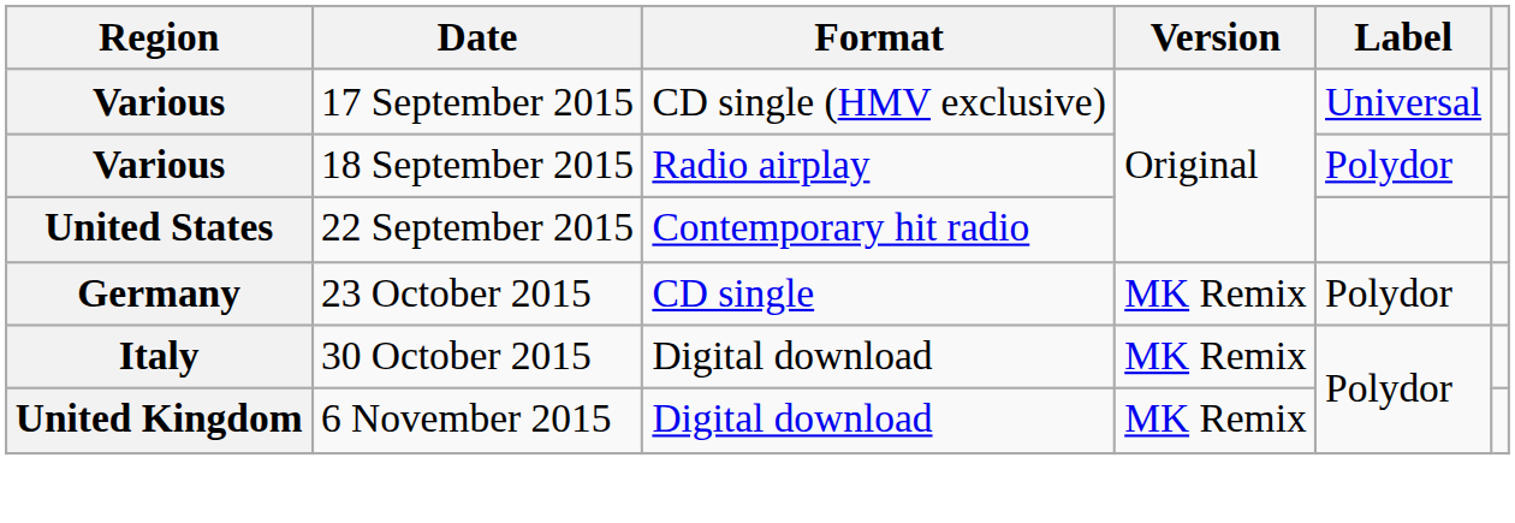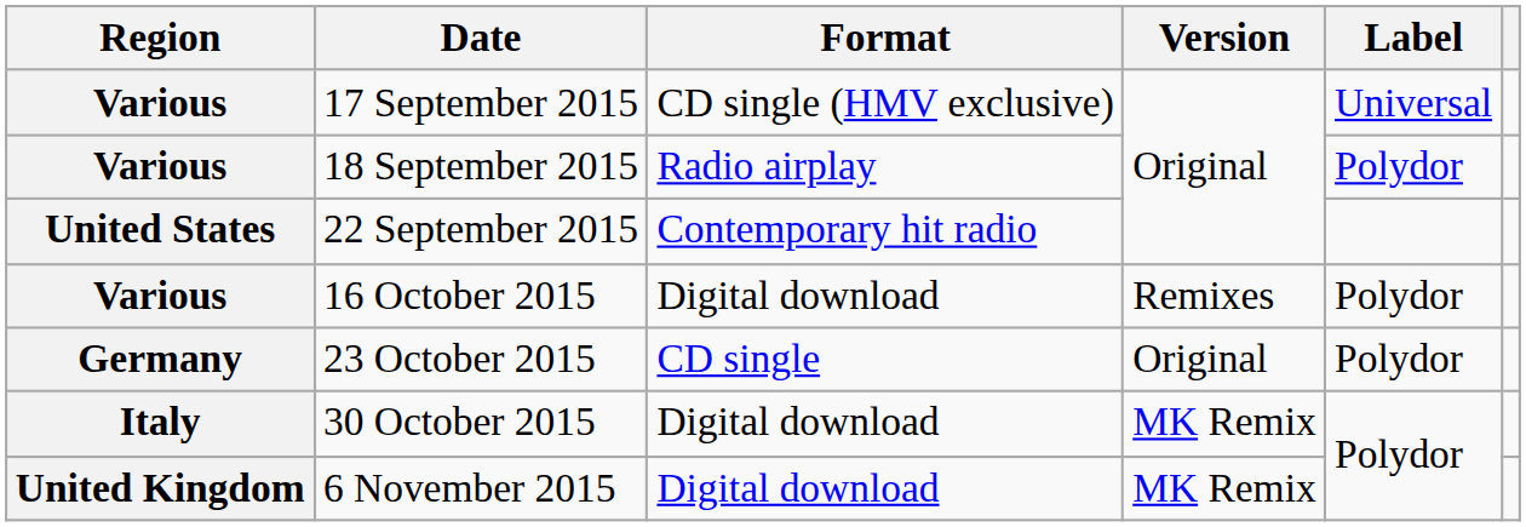+ row: Various | 16 October 2015 | Digital download | Remixes | Polydor
23 October 2015 | Version: MK Remix -> Original
